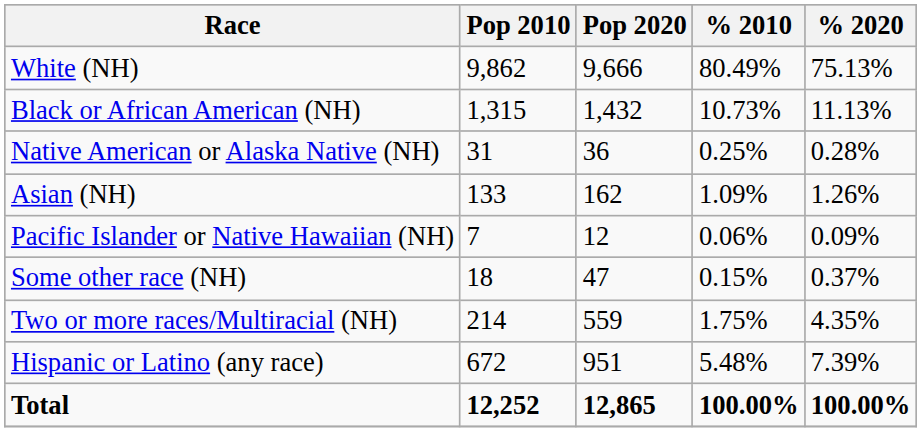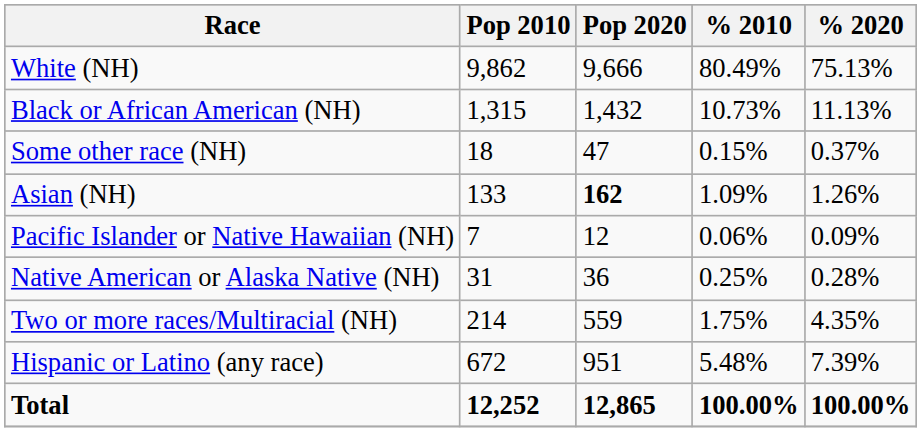rows swapped: Native American or Alaska Native (NH) <-> Some other race (NH)
Asian (NH) | Pop 2020: normal -> bold
